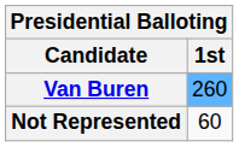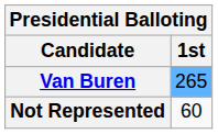Van Buren | 1st: 260 -> 265
